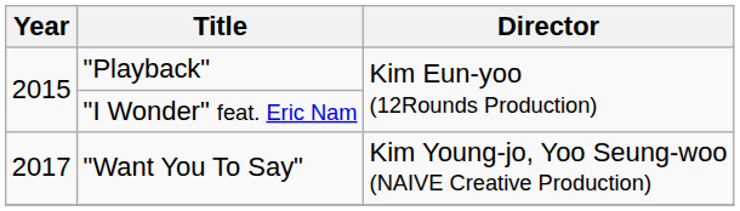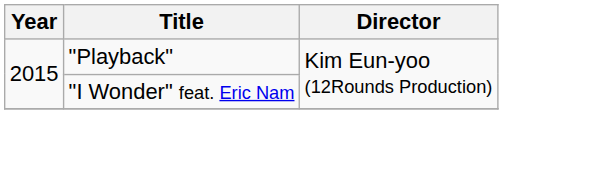- row: 2017 | "Want You To Say" | Kim Young-jo, Yoo Seung-woo (NAIVE Creative Production)
